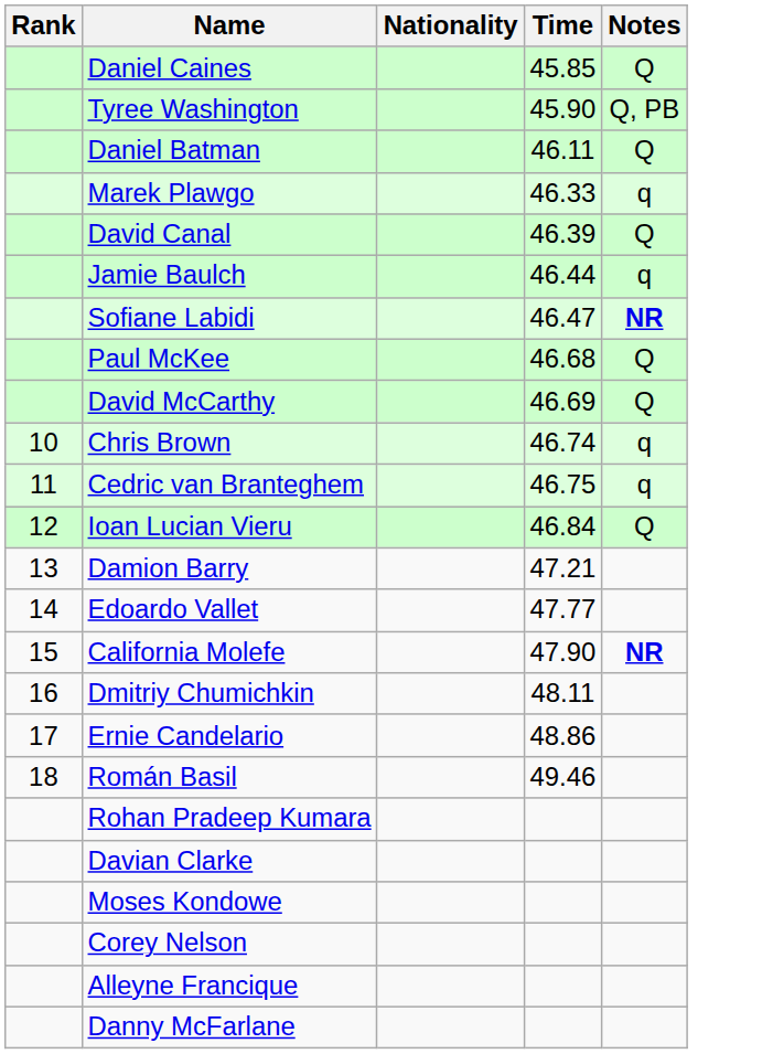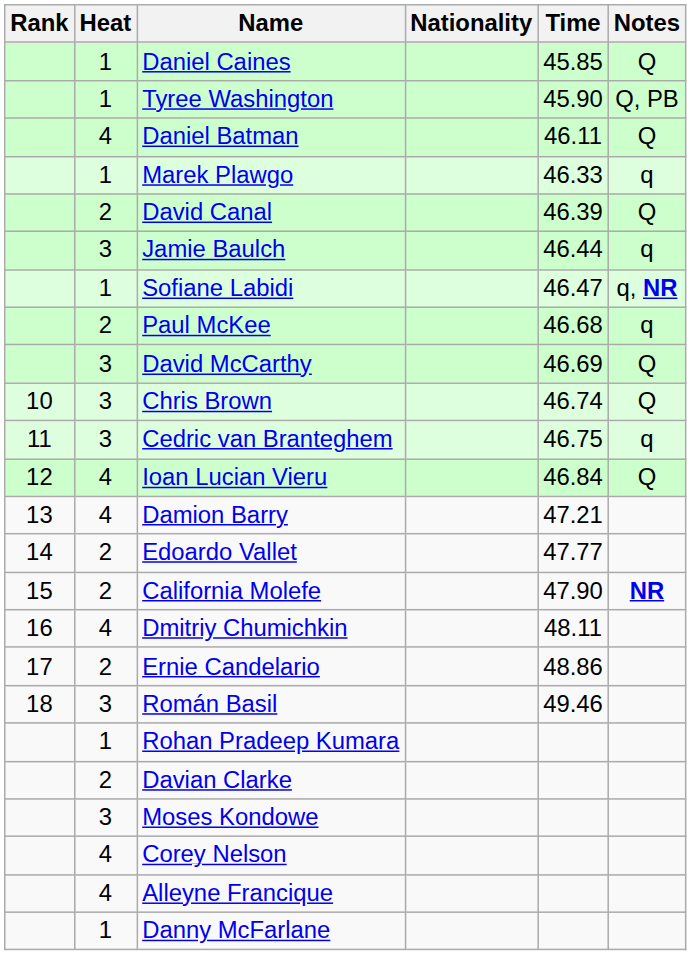+ column: Heat | 1 | 1 | 4 | 1 | 2 | 3 | 1 | 2 | 3 | 3 | 3 | 4 | 4 | 2 | 2 | 4 | 2 | 3 | 1 | 2 | 3 | 4 | 4 | 1
Sofiane Labidi | Notes: NR -> q, NR
Paul McKee | Notes: Q -> q
Chris Brown | Notes: q -> Q
